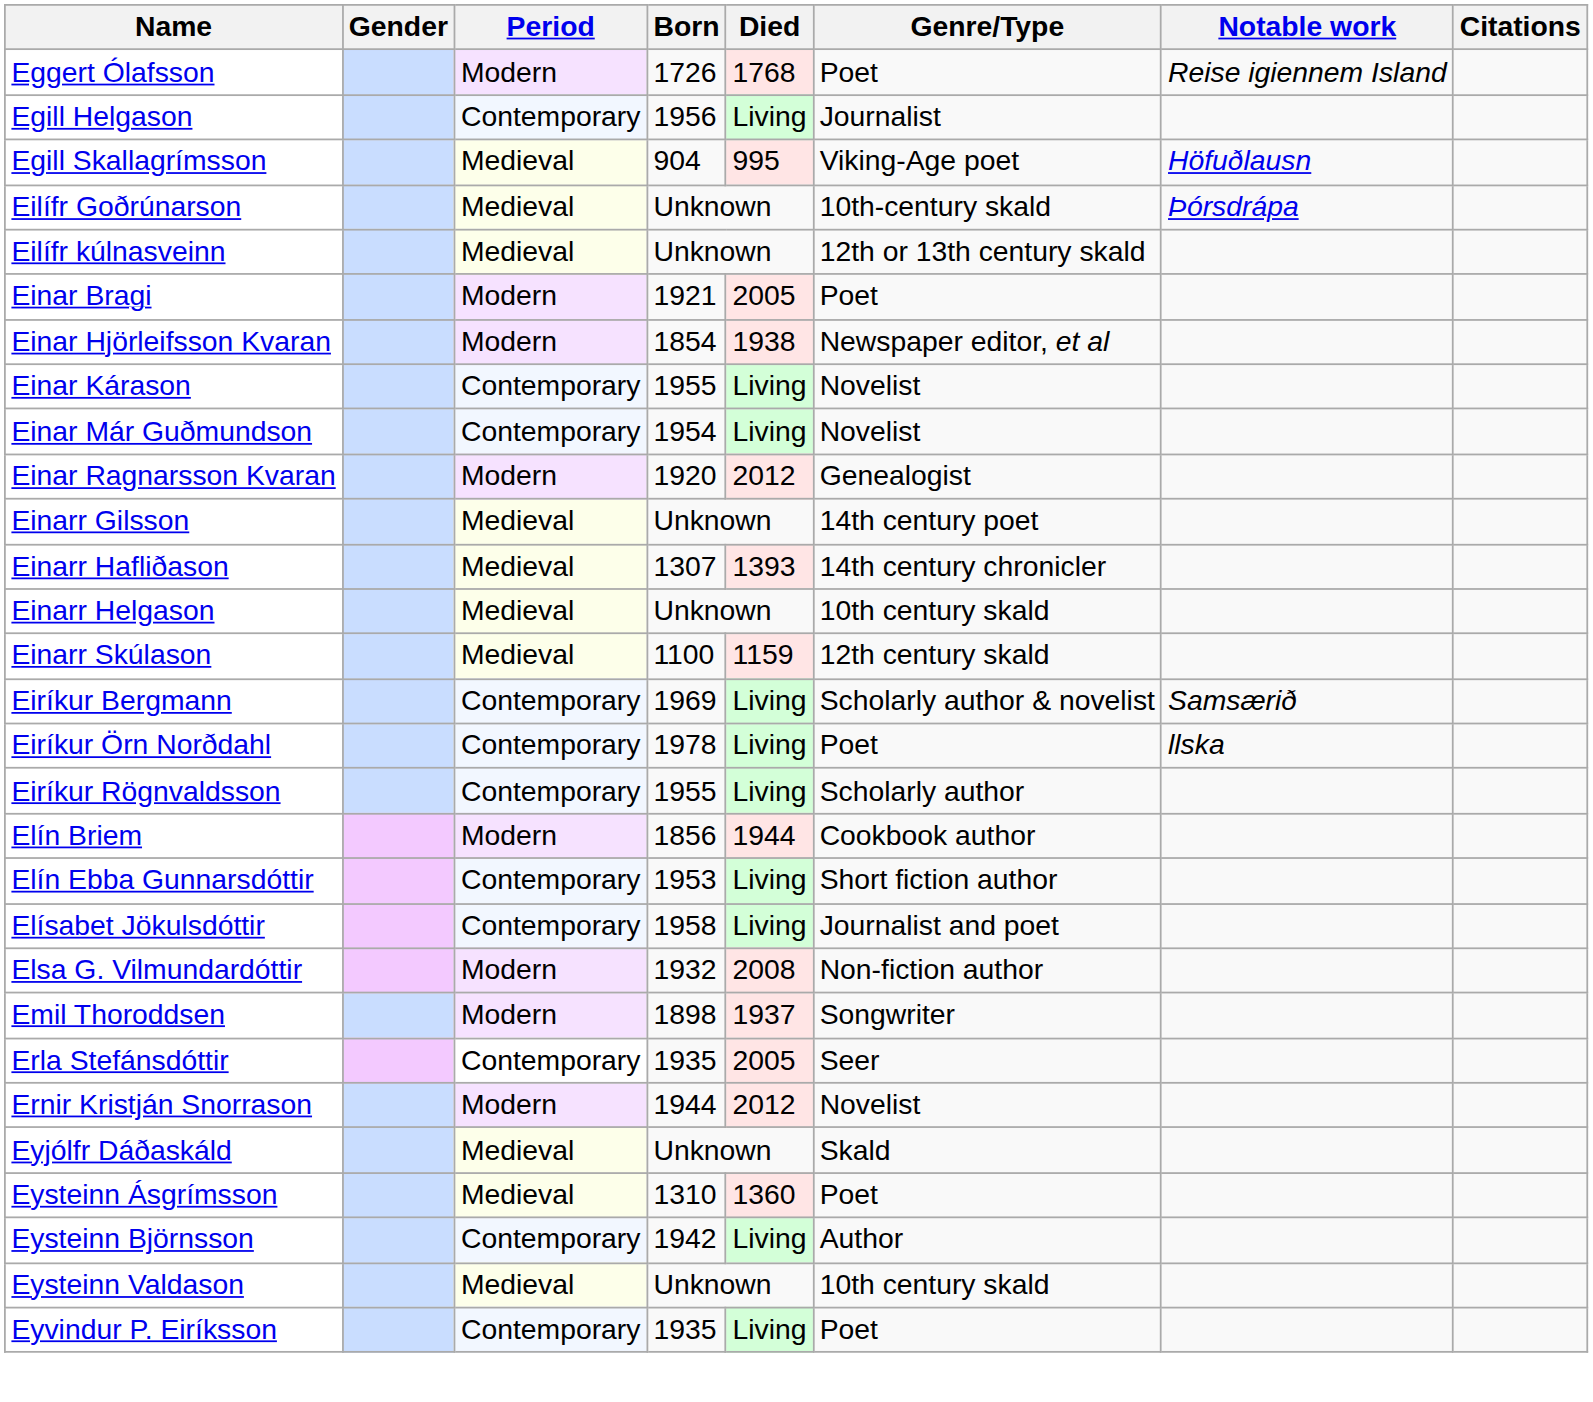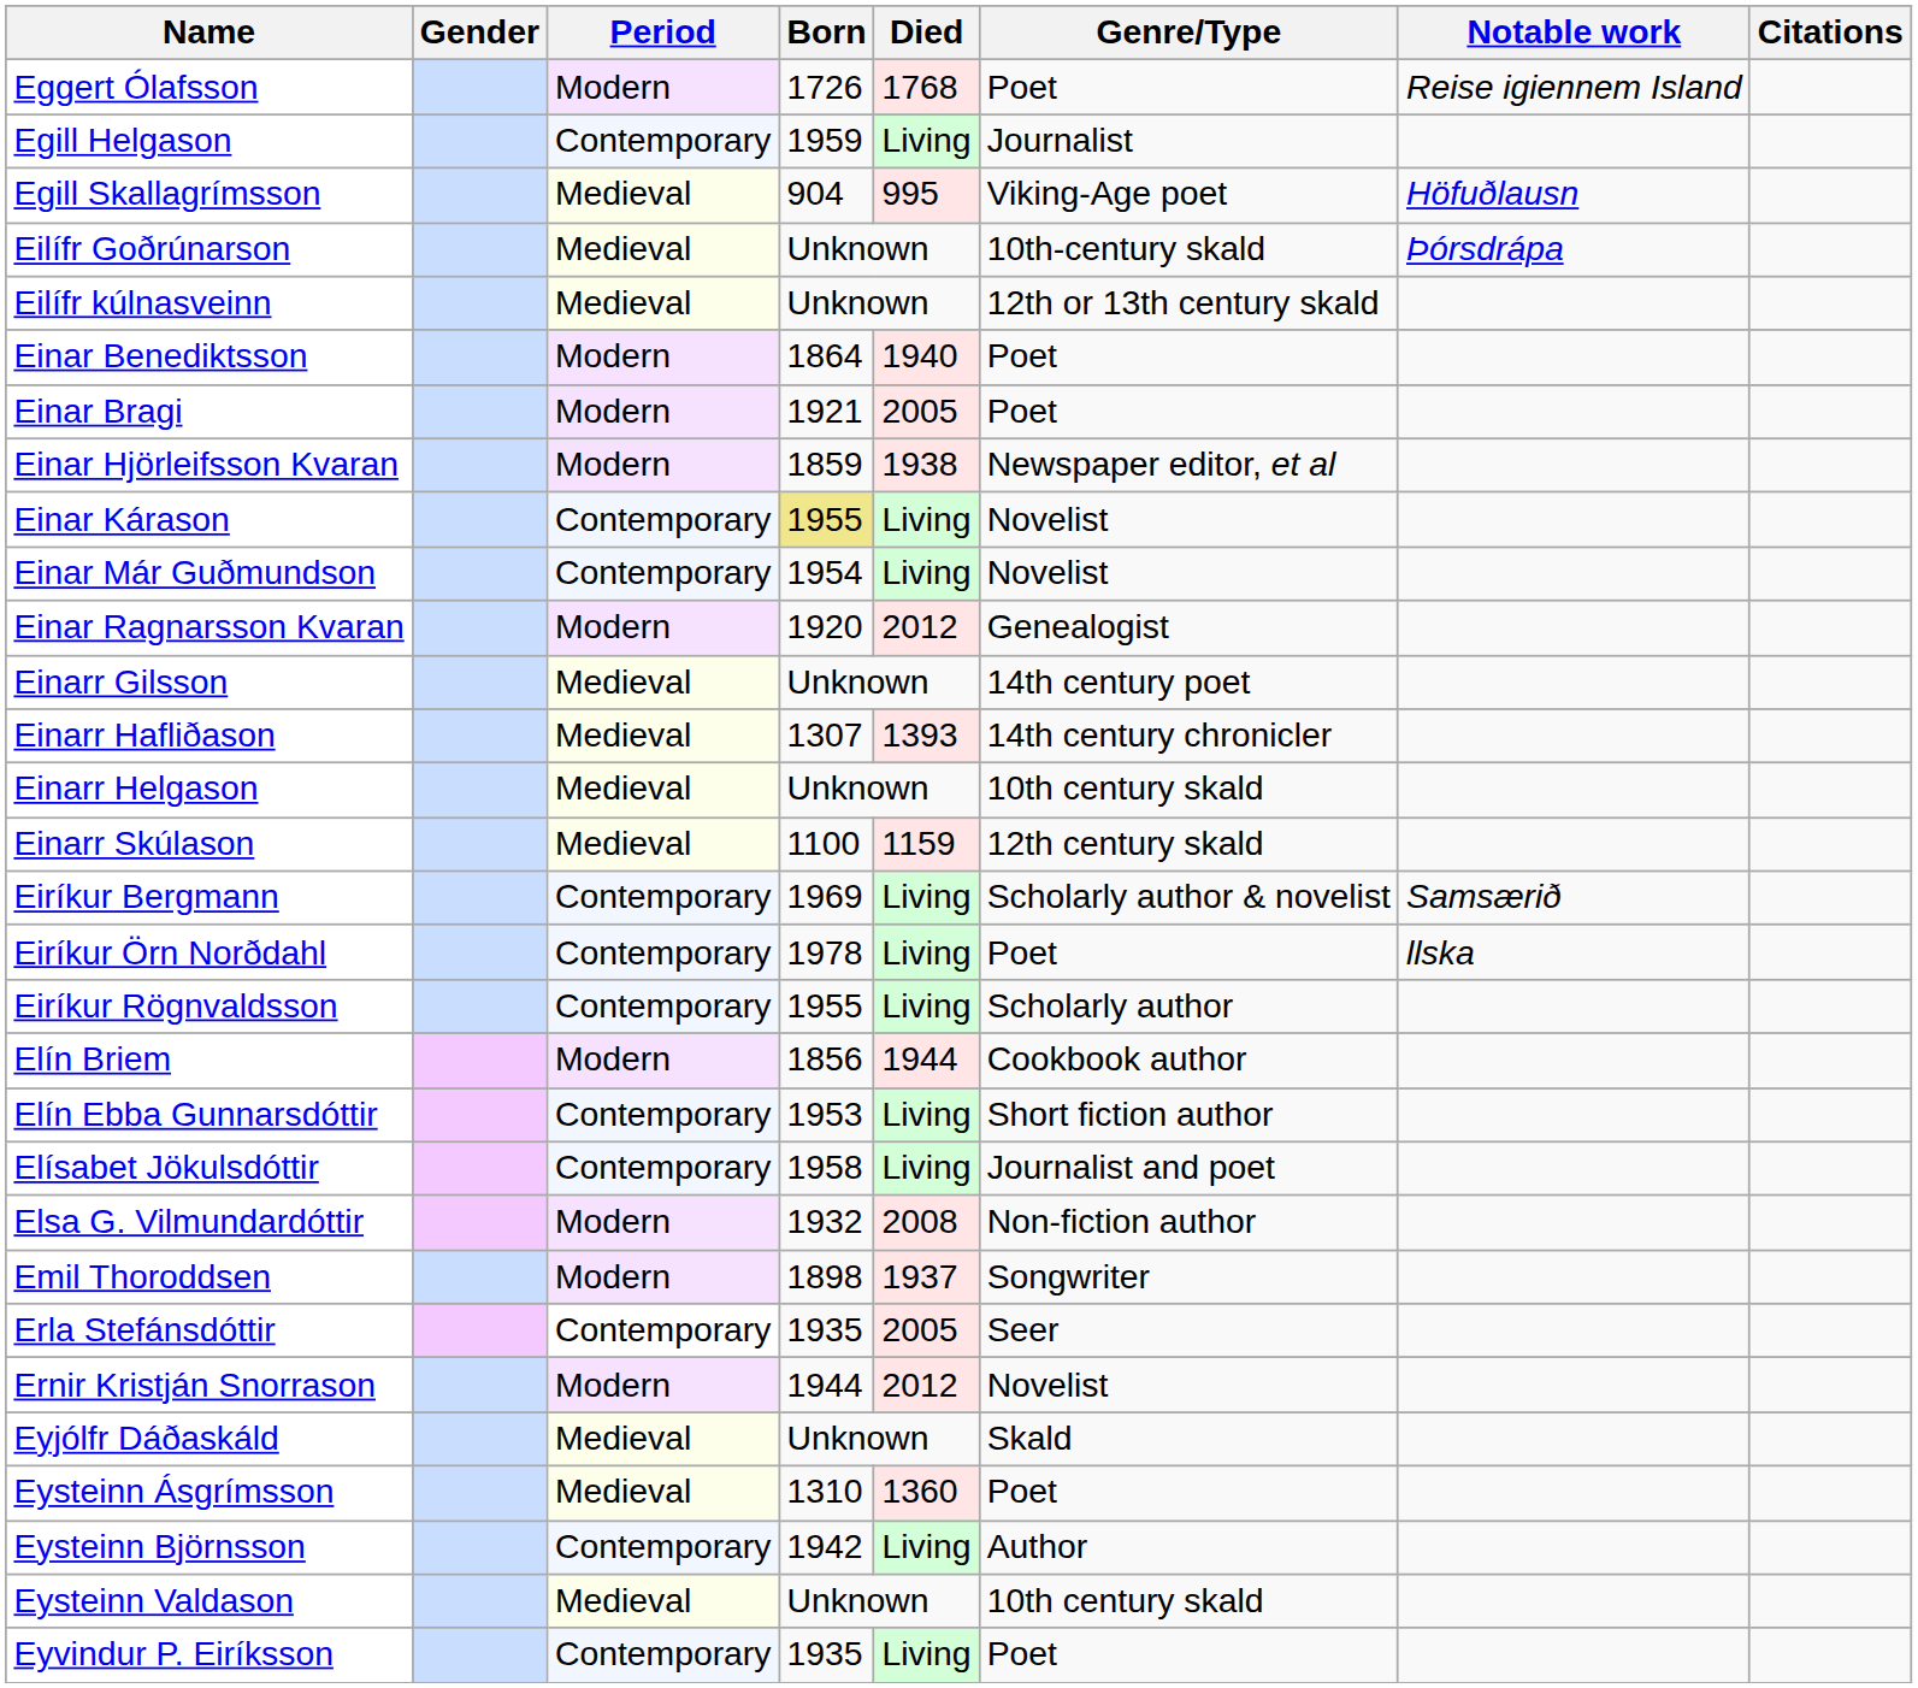Egill Helgason | Born: 1956 -> 1959
+ row: Einar Benediktsson | Modern | 1864 | 1940 | Poet
Einar Hjörleifsson Kvaran | Born: 1854 -> 1859
Einar Kárason | Born: no background -> khaki background
